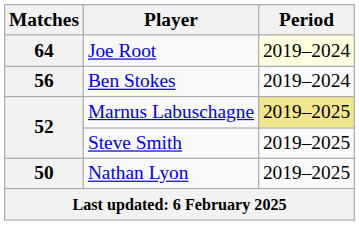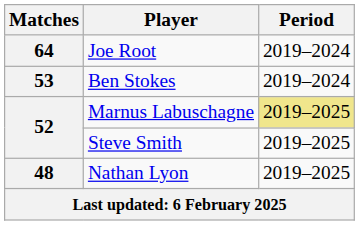Joe Root | Period: lightyellow background -> no background
Ben Stokes | Matches: 56 -> 53
Nathan Lyon | Matches: 50 -> 48
